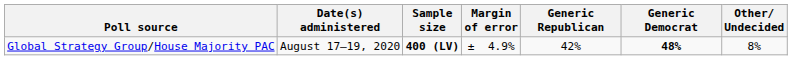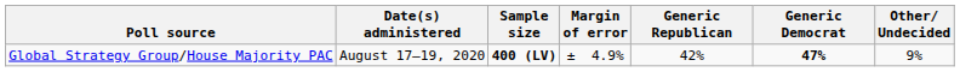Global Strategy Group/House Majority PAC | Generic Democrat: 48% -> 47%
Global Strategy Group/House Majority PAC | Other/ Undecided: 8% -> 9%
